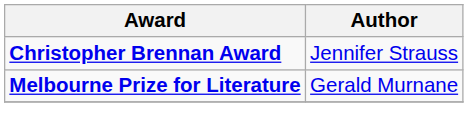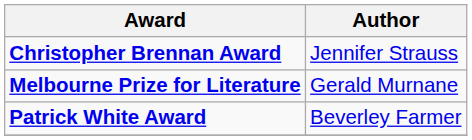+ row: Patrick White Award | Beverley Farmer
